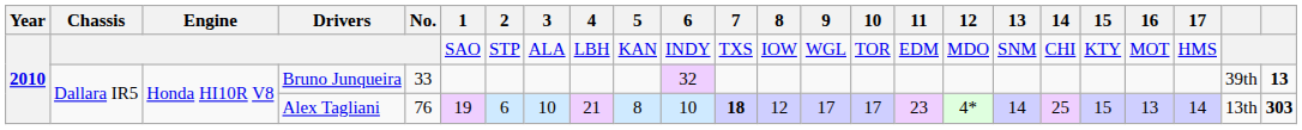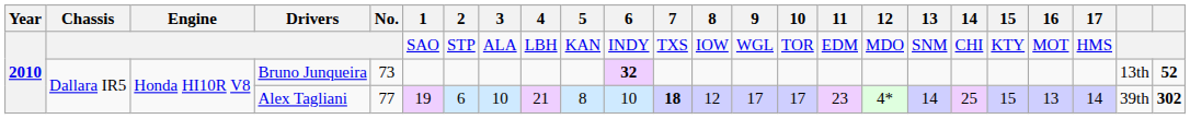Bruno Junqueira | No.: 33 -> 73
Bruno Junqueira | 6: normal -> bold
Bruno Junqueira | column 23: 39th -> 13th
Bruno Junqueira | column 24: 13 -> 52
Alex Tagliani | No.: 76 -> 77
Alex Tagliani | column 23: 13th -> 39th
Alex Tagliani | column 24: 303 -> 302
